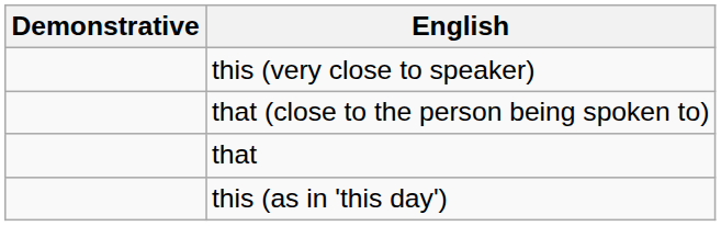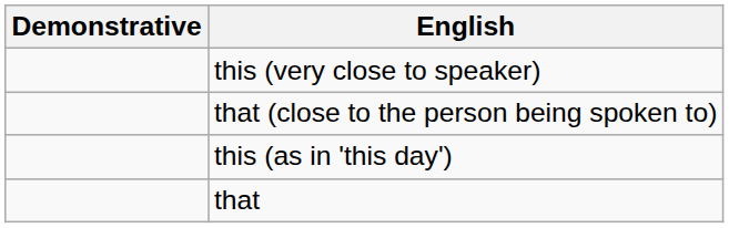rows swapped: that <-> this (as in 'this day')
